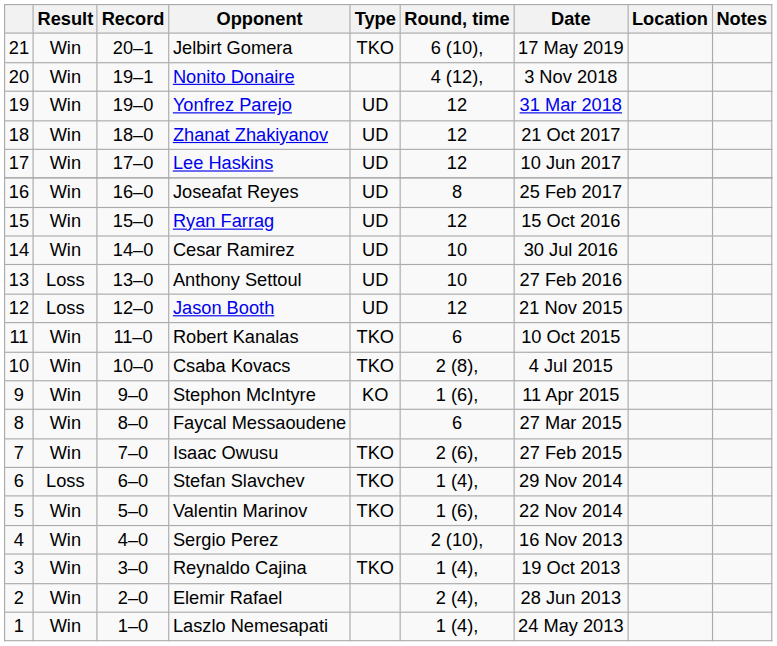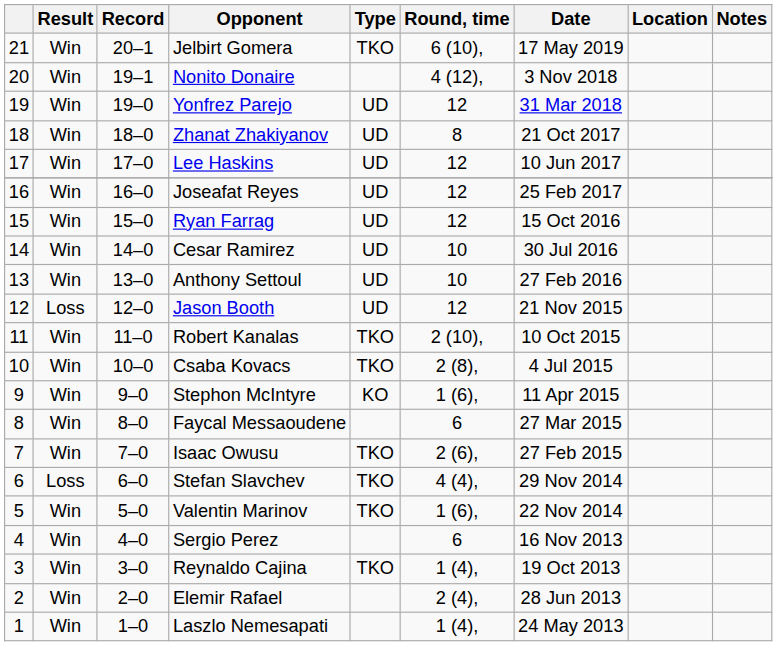Zhanat Zhakiyanov | Round, time: 12 -> 8
Joseafat Reyes | Round, time: 8 -> 12
Anthony Settoul | Result: Loss -> Win
Robert Kanalas | Round, time: 6 -> 2 (10),
Stefan Slavchev | Round, time: 1 (4), -> 4 (4),
Sergio Perez | Round, time: 2 (10), -> 6
